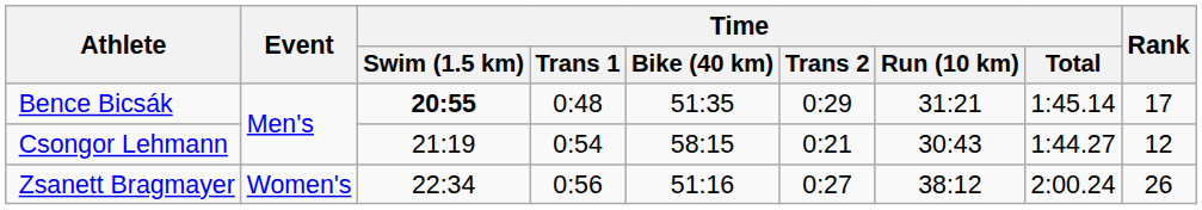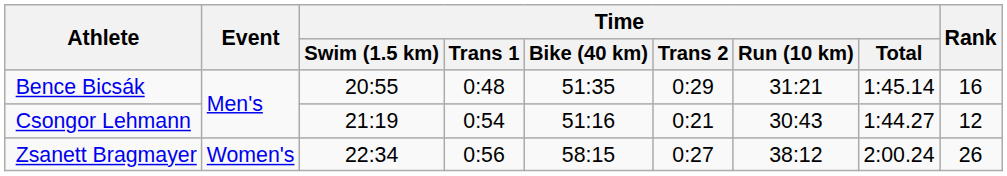Bence Bicsák | Time / Swim (1.5 km): bold -> normal
Bence Bicsák | Rank: 17 -> 16
Csongor Lehmann | Time / Bike (40 km): 58:15 -> 51:16
Zsanett Bragmayer | Time / Bike (40 km): 51:16 -> 58:15
